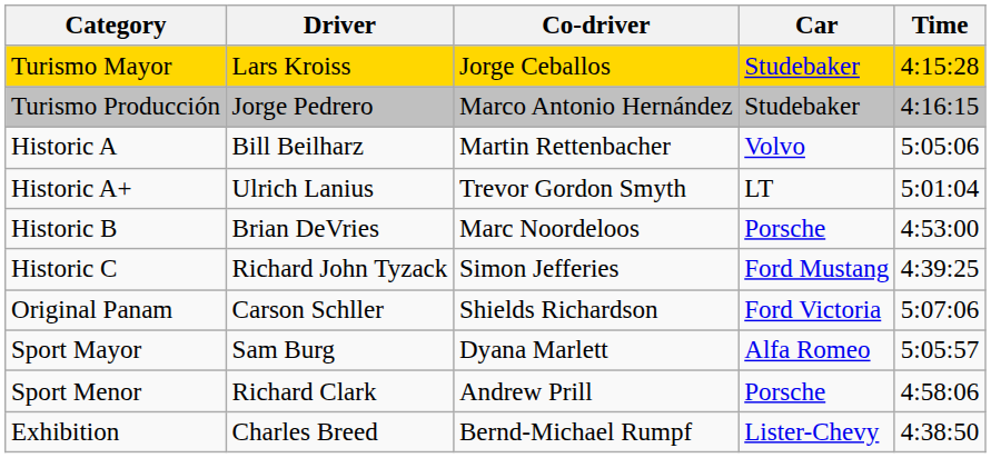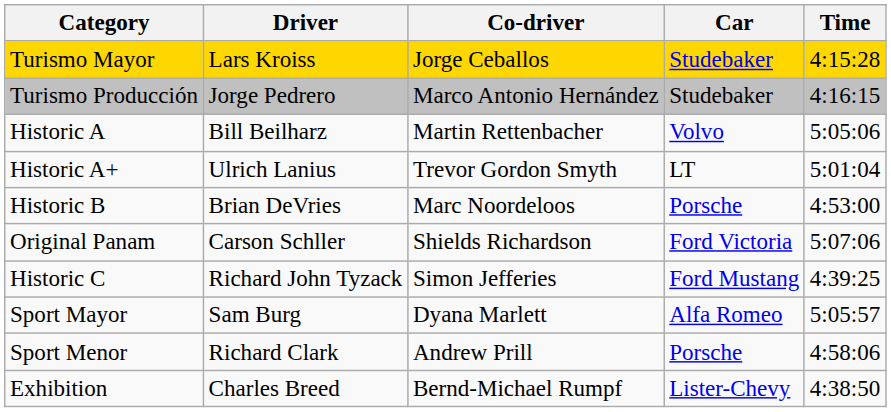rows swapped: Historic C <-> Original Panam
